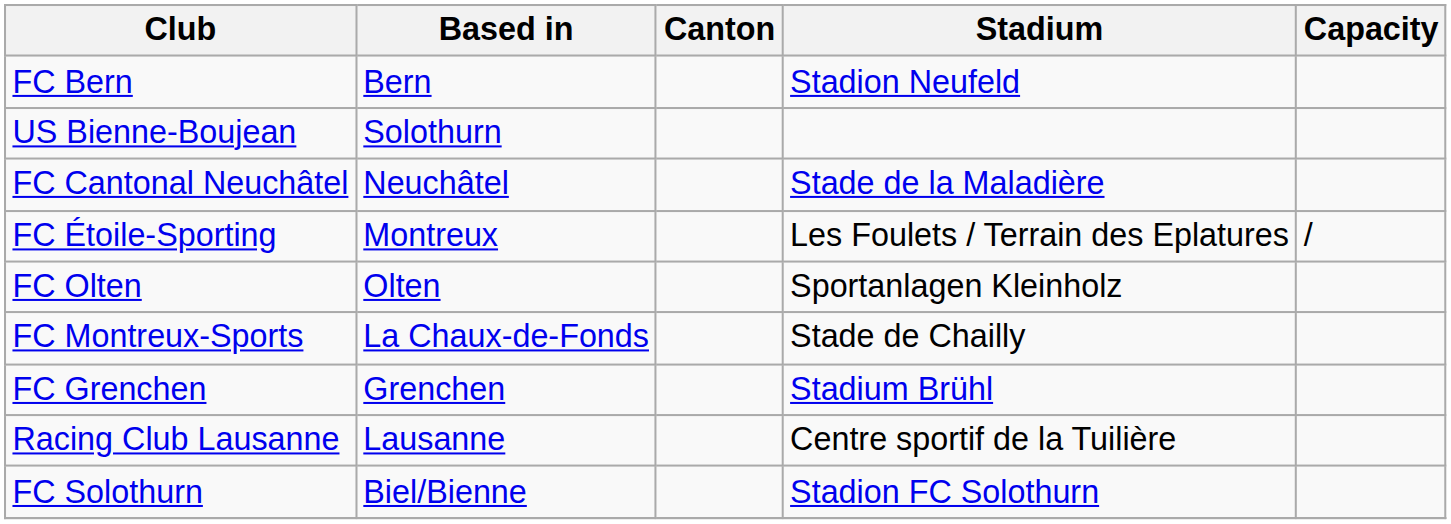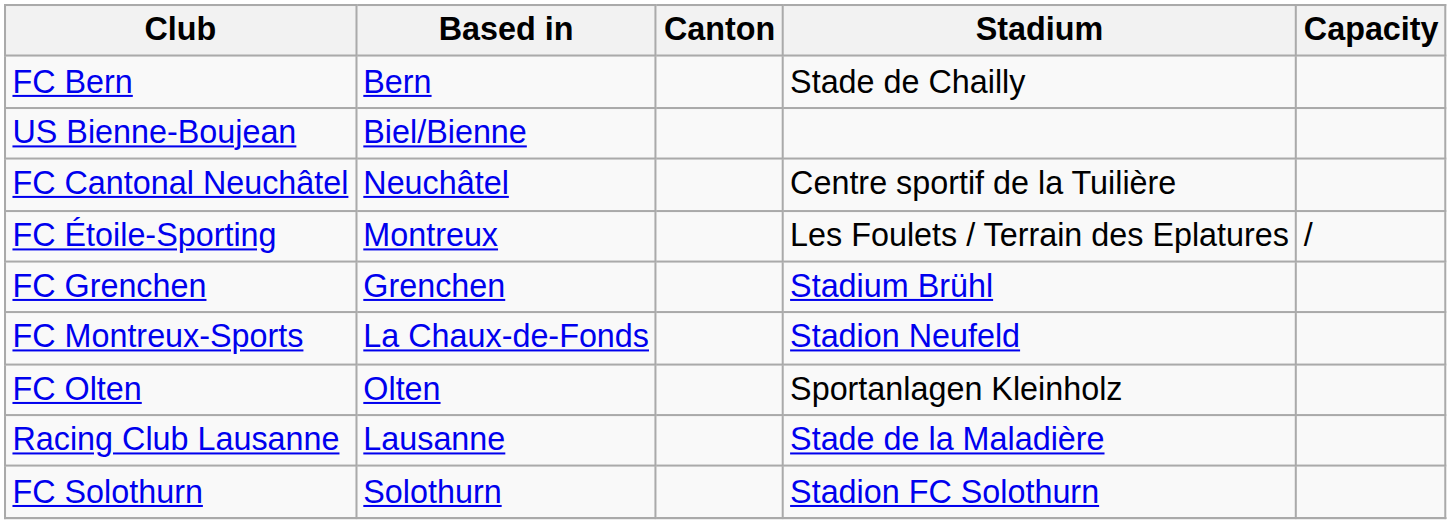FC Bern | Stadium: Stadion Neufeld -> Stade de Chailly
US Bienne-Boujean | Based in: Solothurn -> Biel/Bienne
FC Cantonal Neuchâtel | Stadium: Stade de la Maladière -> Centre sportif de la Tuilière
rows swapped: FC Grenchen <-> FC Olten
FC Montreux-Sports | Stadium: Stade de Chailly -> Stadion Neufeld
Racing Club Lausanne | Stadium: Centre sportif de la Tuilière -> Stade de la Maladière
FC Solothurn | Based in: Biel/Bienne -> Solothurn
